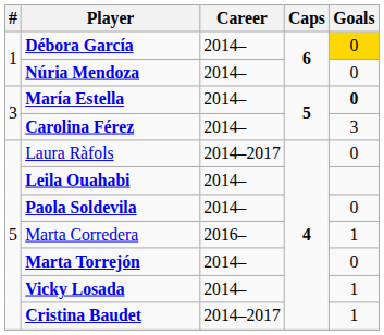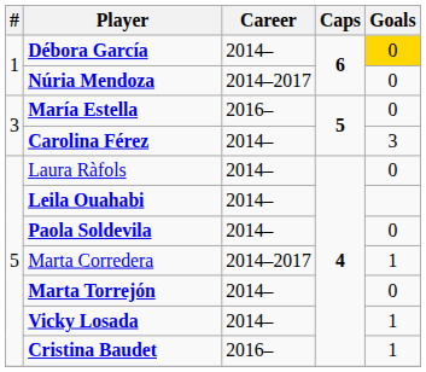Núria Mendoza | Career: 2014– -> 2014–2017
María Estella | Career: 2014– -> 2016–
María Estella | Goals: bold -> normal
Laura Ràfols | Career: 2014–2017 -> 2014–
Marta Corredera | Career: 2016– -> 2014–2017
Cristina Baudet | Career: 2014–2017 -> 2016–
